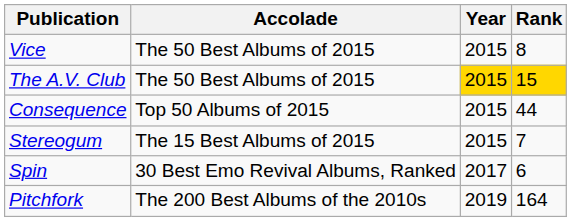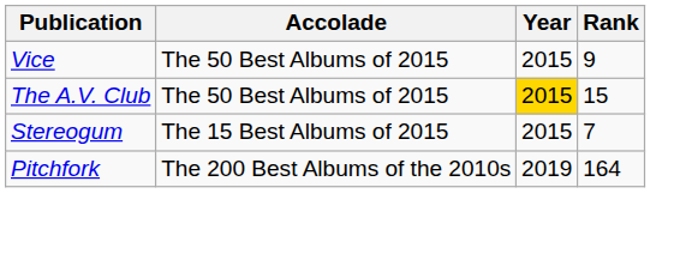Vice | Rank: 8 -> 9
The A.V. Club | Rank: gold background -> no background
- row: Consequence | Top 50 Albums of 2015 | 2015 | 44
- row: Spin | 30 Best Emo Revival Albums, Ranked | 2017 | 6
